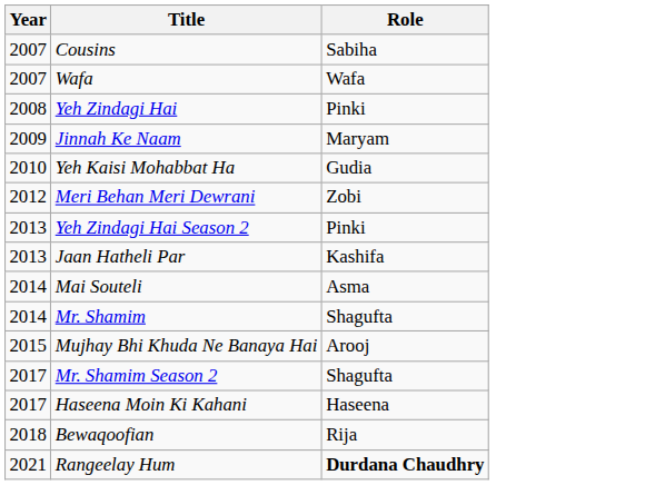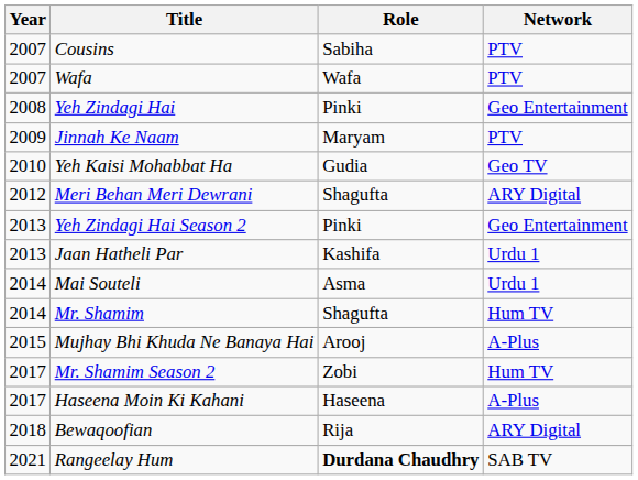+ column: Network | PTV | PTV | Geo Entertainment | PTV | Geo TV | ARY Digital | Geo Entertainment | Urdu 1 | Urdu 1 | Hum TV | A-Plus | Hum TV | A-Plus | ARY Digital | SAB TV
Meri Behan Meri Dewrani | Role: Zobi -> Shagufta
Mr. Shamim Season 2 | Role: Shagufta -> Zobi
